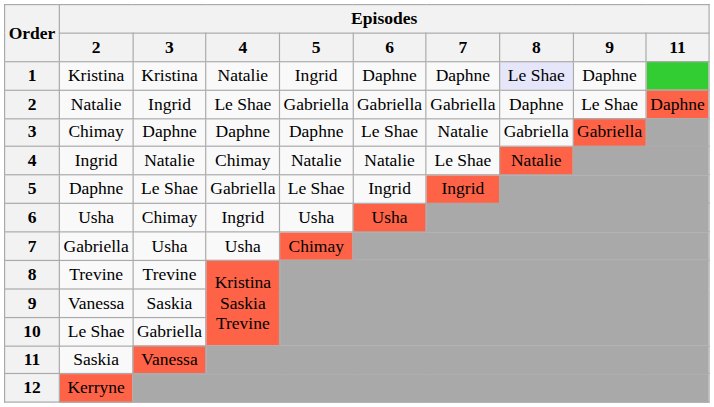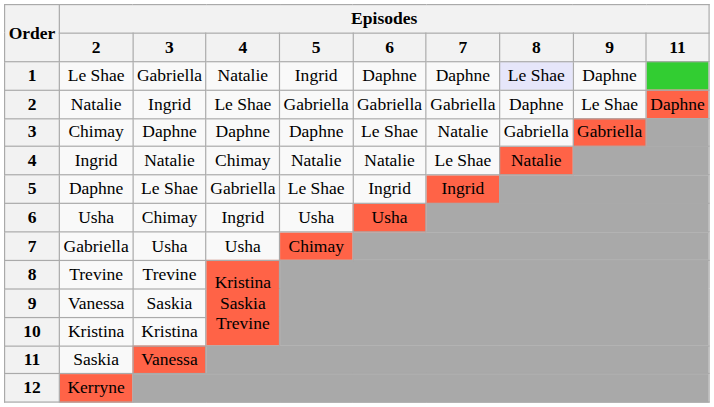1 | Episodes / 2: Kristina -> Le Shae
1 | Episodes / 3: Kristina -> Gabriella
10 | Episodes / 2: Le Shae -> Kristina
10 | Episodes / 3: Gabriella -> Kristina
